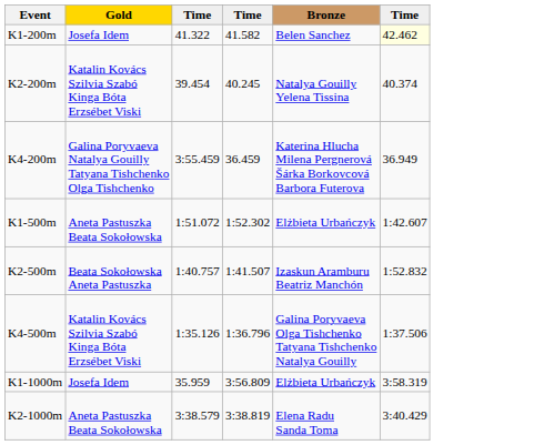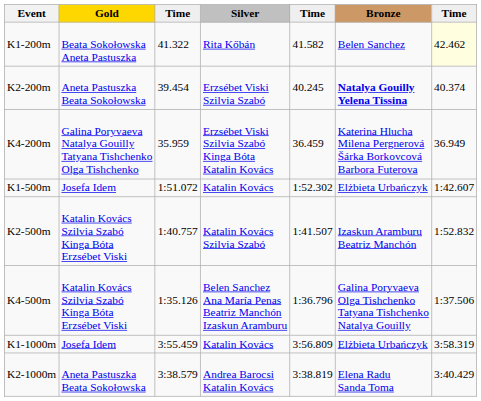+ column: Silver | Rita Kőbán | Erzsébet Viski Szilvia Szabó | Erzsébet Viski Szilvia Szabó Kinga Bóta Katalin Kovács | Katalin Kovács | Katalin Kovács Szilvia Szabó | Belen Sanchez Ana María Penas Beatriz Manchón Izaskun Aramburu | Katalin Kovács | Andrea Barocsi Katalin Kovács
K1-200m | Gold: Josefa Idem -> Beata Sokołowska Aneta Pastuszka
K2-200m | Gold: Katalin Kovács Szilvia Szabó Kinga Bóta Erzsébet Viski -> Aneta Pastuszka Beata Sokołowska
K2-200m | Bronze: normal -> bold
K4-200m | column 3: 3:55.459 -> 35.959
K1-500m | Gold: Aneta Pastuszka Beata Sokołowska -> Josefa Idem
K2-500m | Gold: Beata Sokołowska Aneta Pastuszka -> Katalin Kovács Szilvia Szabó Kinga Bóta Erzsébet Viski
K1-1000m | column 3: 35.959 -> 3:55.459
